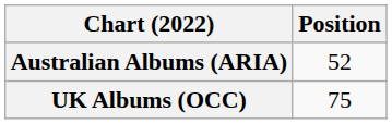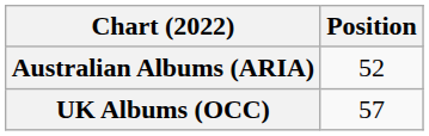UK Albums (OCC) | Position: 75 -> 57
